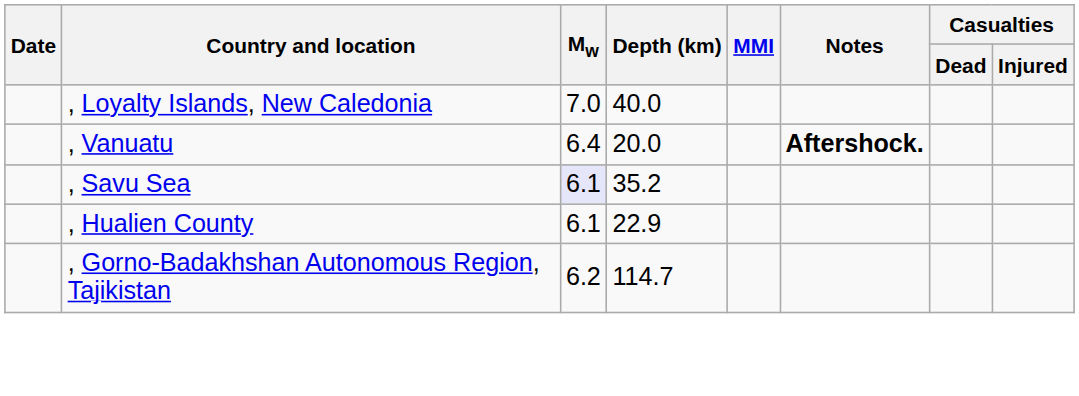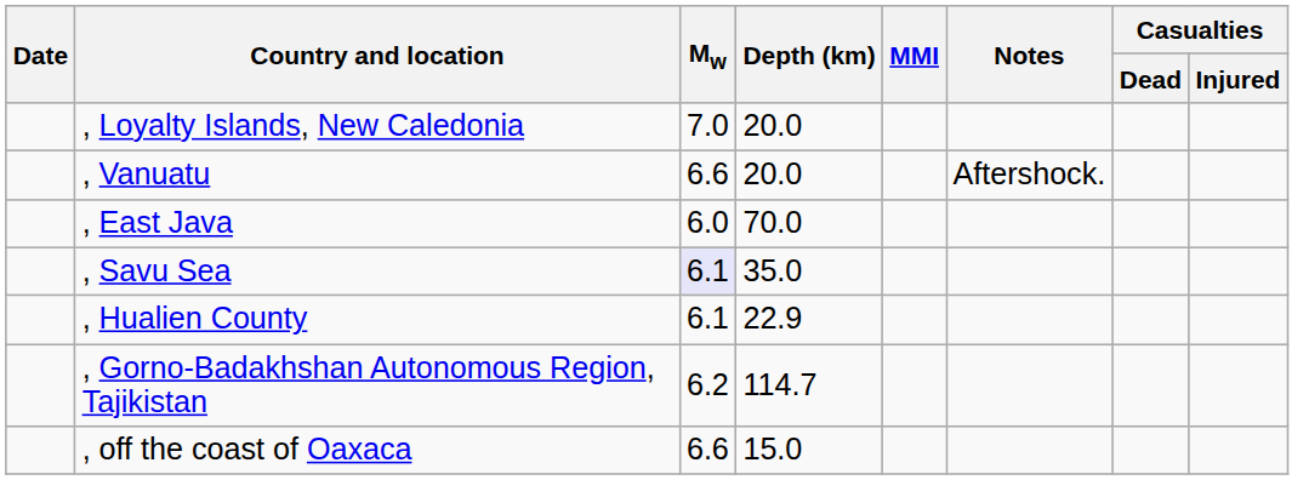, Loyalty Islands, New Caledonia | Depth (km): 40.0 -> 20.0
, Vanuatu | Mw: 6.4 -> 6.6
, Vanuatu | Notes: bold -> normal
+ row: , East Java | 6.0 | 70.0
, Savu Sea | Depth (km): 35.2 -> 35.0
+ row: , off the coast of Oaxaca | 6.6 | 15.0
